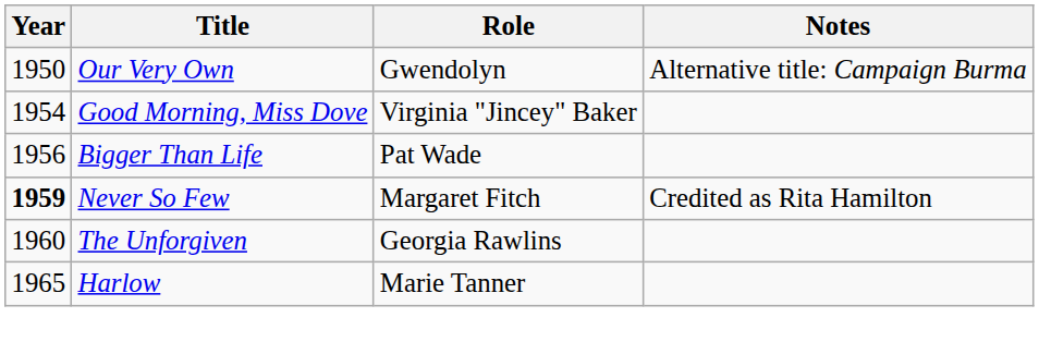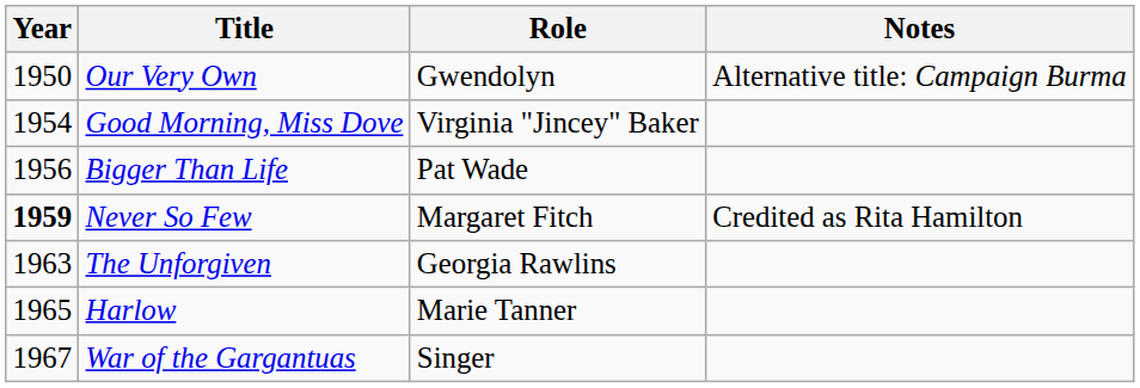The Unforgiven | Year: 1960 -> 1963
+ row: 1967 | War of the Gargantuas | Singer
